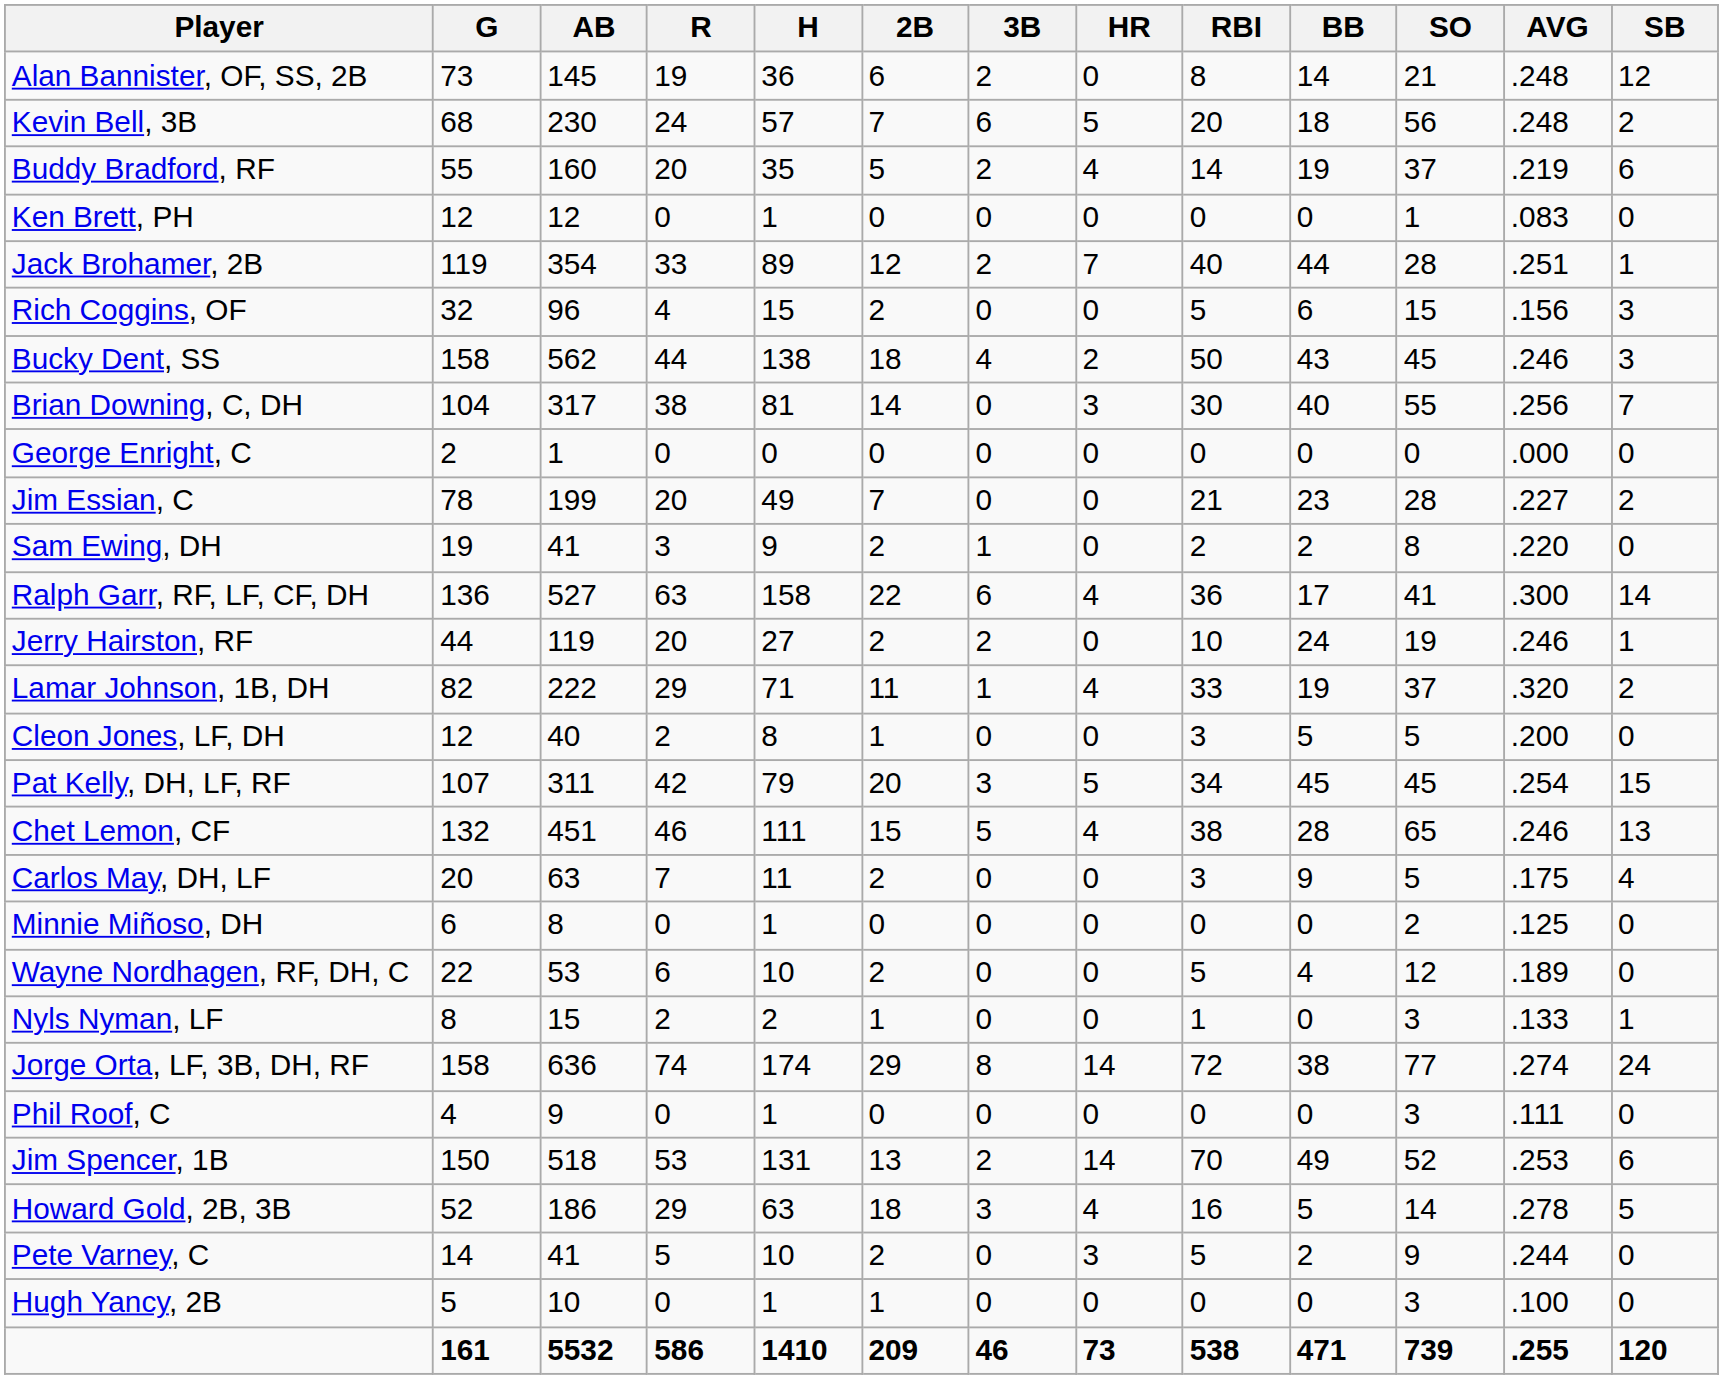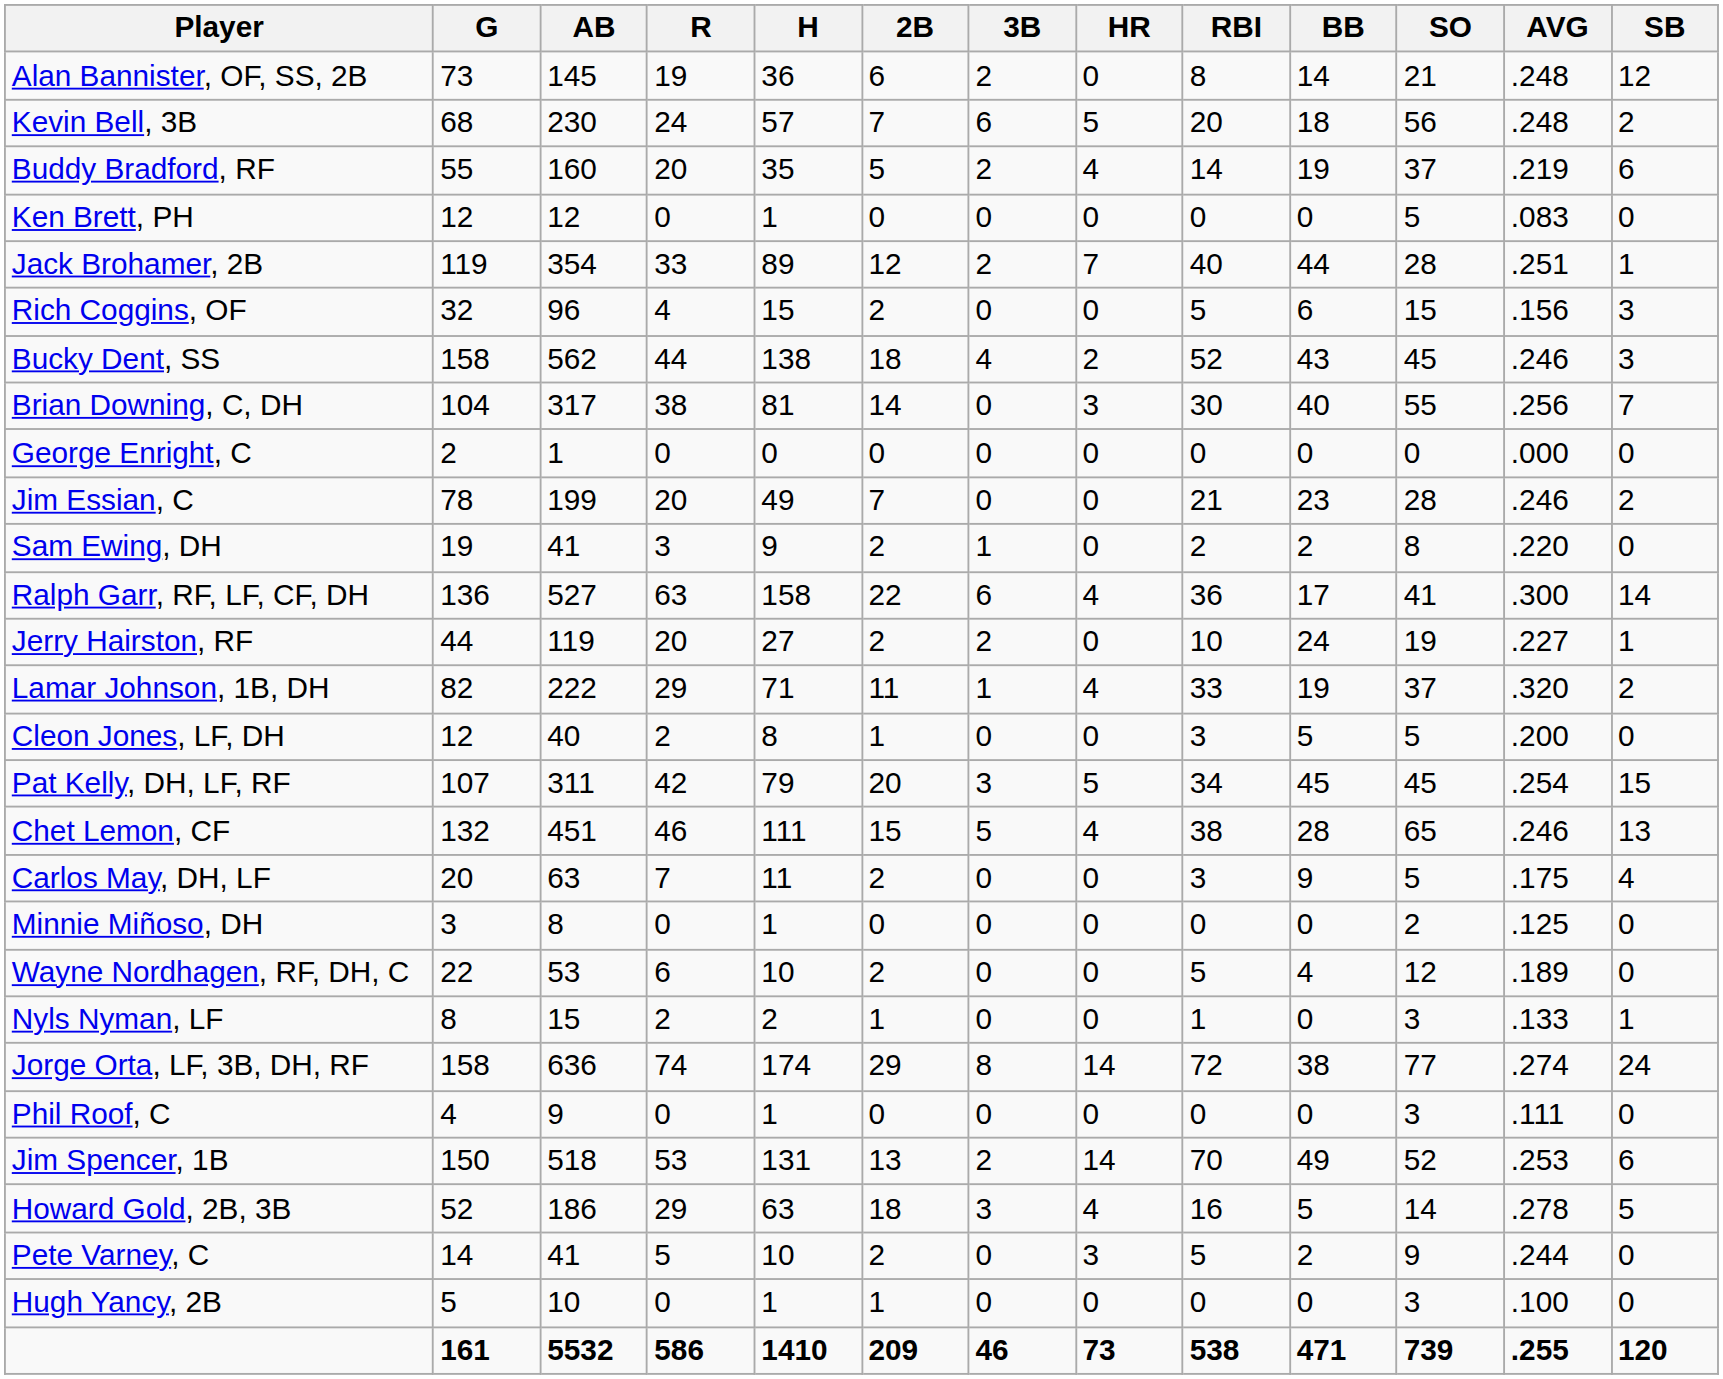Ken Brett, PH | SO: 1 -> 5
Bucky Dent, SS | RBI: 50 -> 52
Jim Essian, C | AVG: .227 -> .246
Jerry Hairston, RF | AVG: .246 -> .227
Minnie Miñoso, DH | G: 6 -> 3
